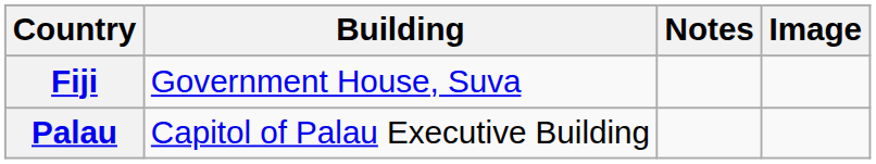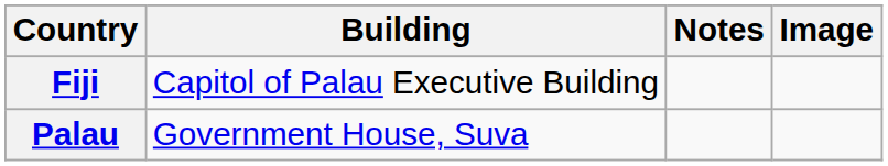Fiji | Building: Government House, Suva -> Capitol of Palau Executive Building
Palau | Building: Capitol of Palau Executive Building -> Government House, Suva
